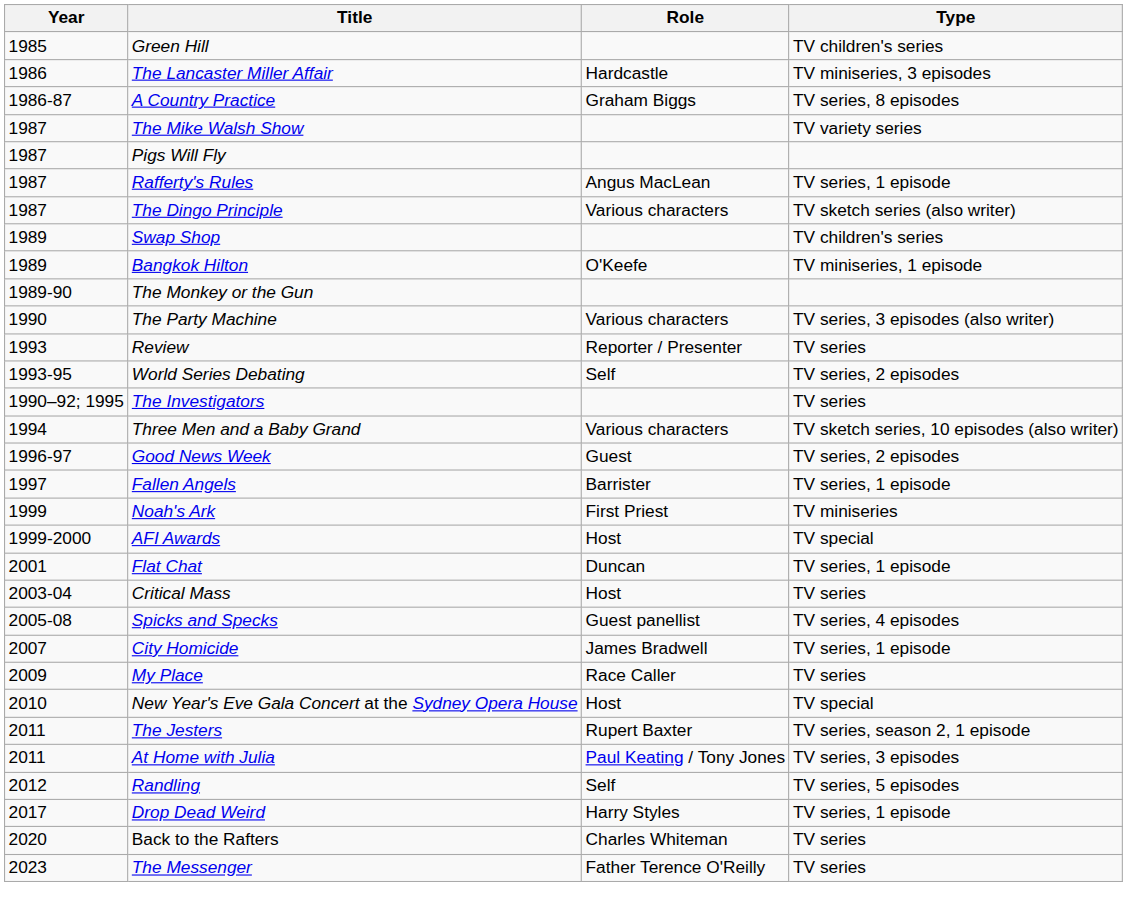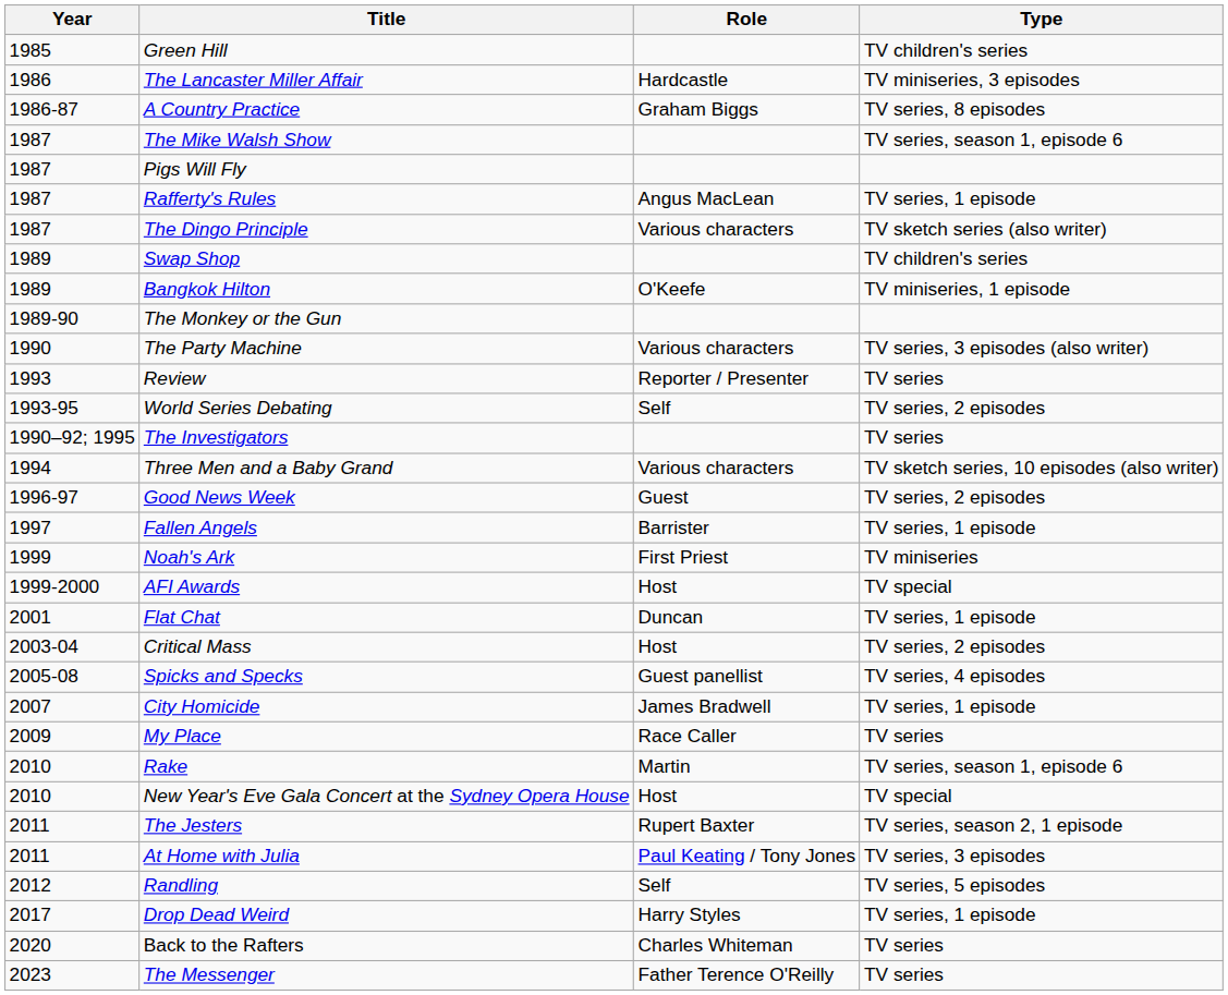The Mike Walsh Show | Type: TV variety series -> TV series, season 1, episode 6
Critical Mass | Type: TV series -> TV series, 2 episodes
+ row: 2010 | Rake | Martin | TV series, season 1, episode 6
